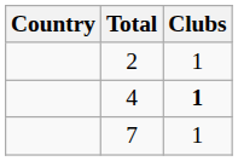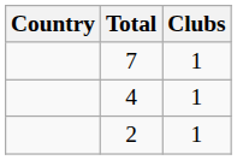rows swapped: 7 <-> 2
4 | Clubs: bold -> normal
